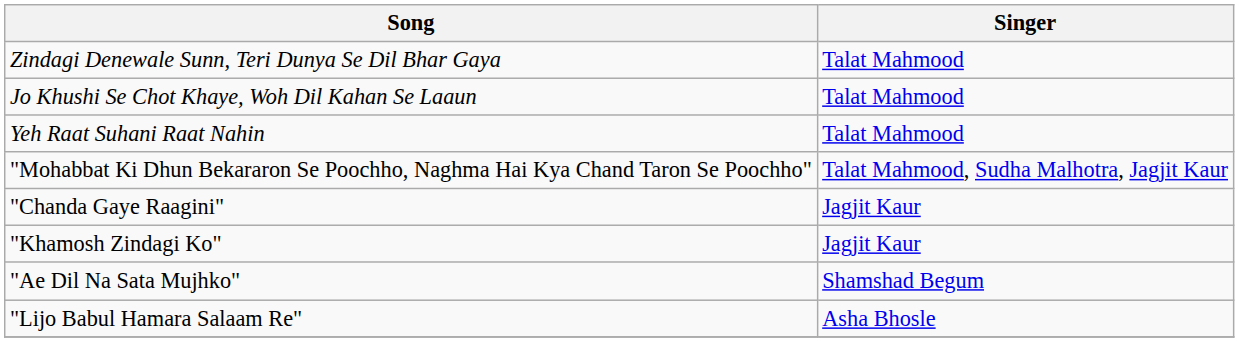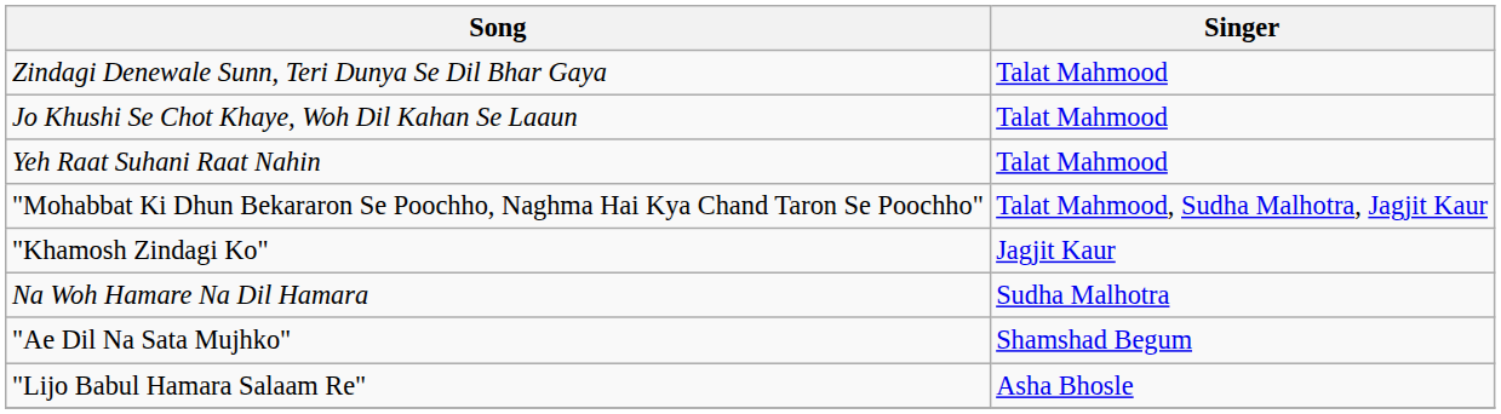- row: "Chanda Gaye Raagini" | Jagjit Kaur
+ row: Na Woh Hamare Na Dil Hamara | Sudha Malhotra
